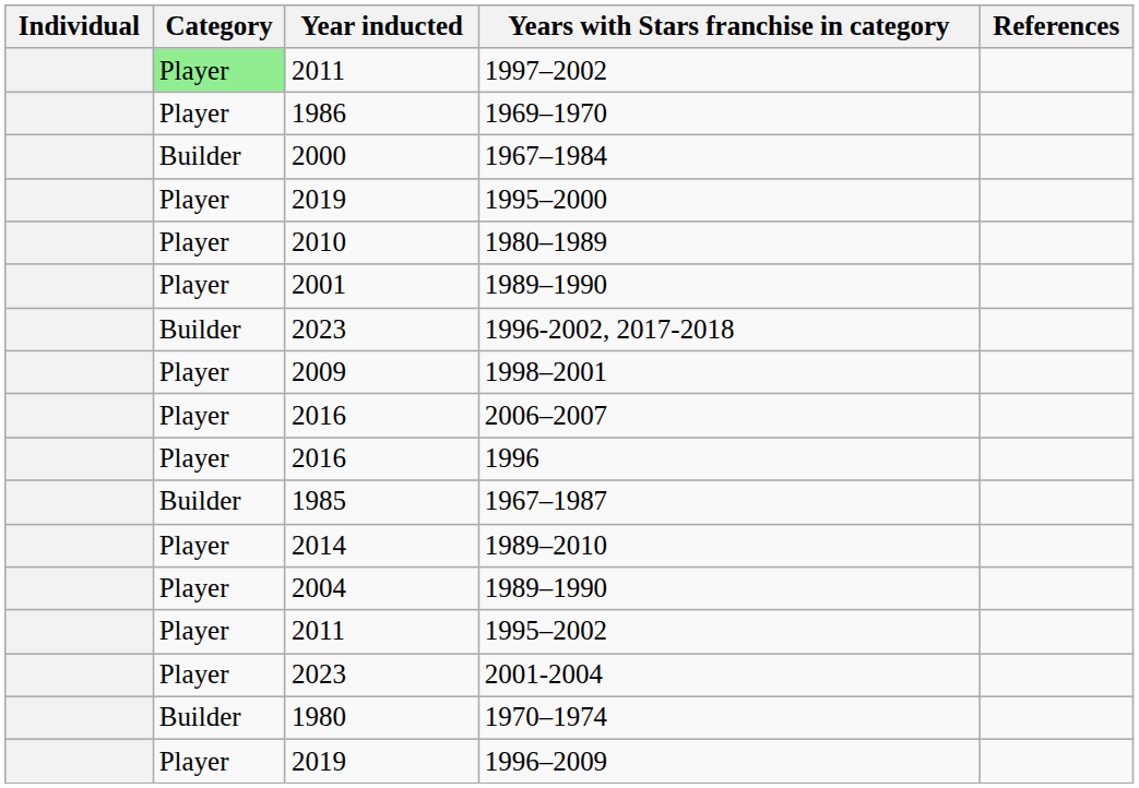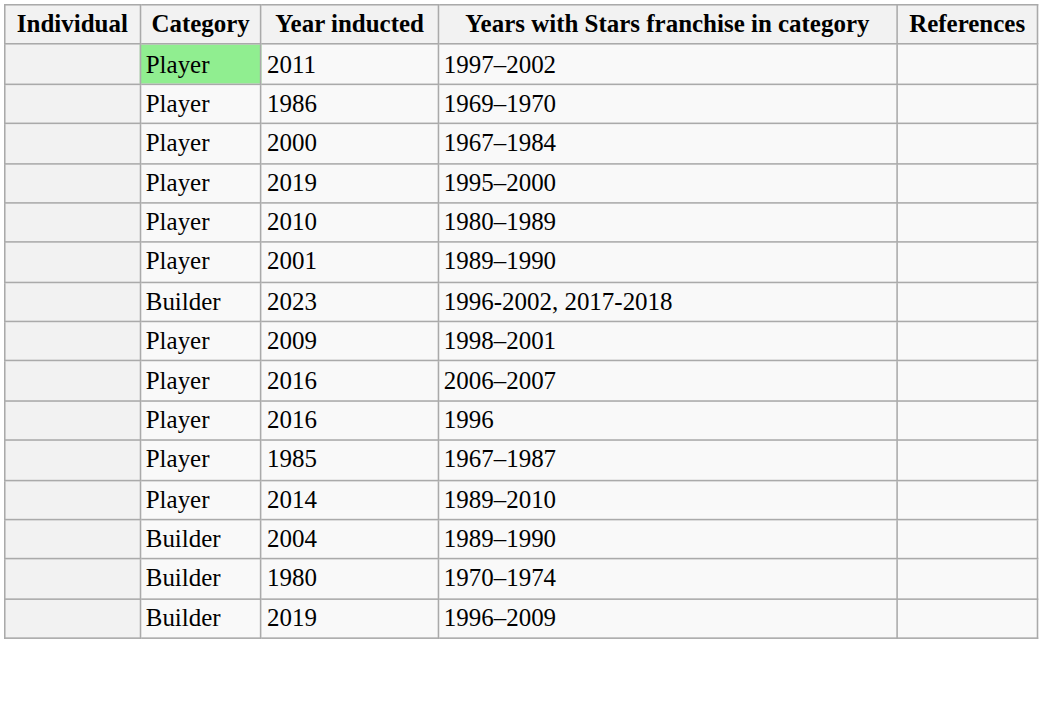1967–1984 | Category: Builder -> Player
1967–1987 | Category: Builder -> Player
2004 / 1989–1990 | Category: Player -> Builder
- row: Player | 2011 | 1995–2002
- row: Player | 2023 | 2001-2004
1996–2009 | Category: Player -> Builder
